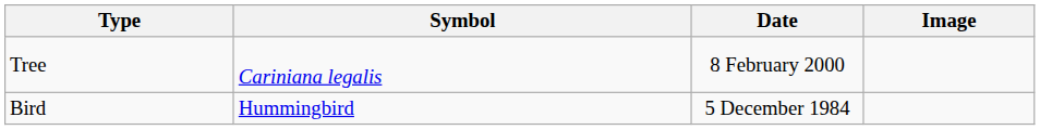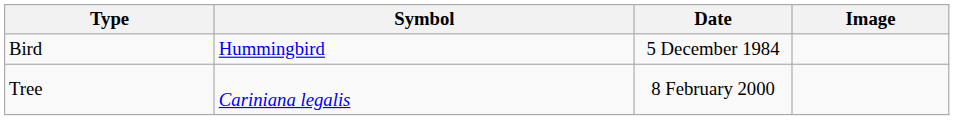rows swapped: Bird <-> Tree
